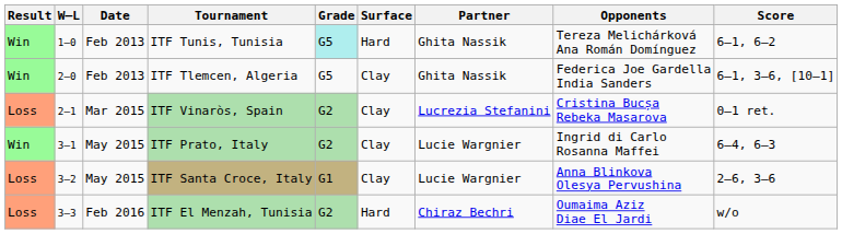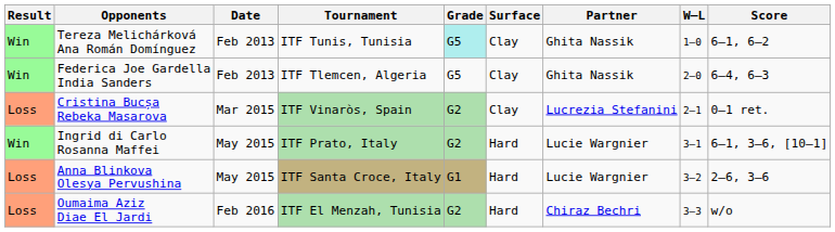columns swapped: W–L <-> Opponents
ITF Tunis, Tunisia | Surface: Hard -> Clay
ITF Tlemcen, Algeria | Score: 6–1, 3–6, [10–1] -> 6–4, 6–3
ITF Prato, Italy | Surface: Clay -> Hard
ITF Prato, Italy | Score: 6–4, 6–3 -> 6–1, 3–6, [10–1]
ITF Santa Croce, Italy | Surface: Clay -> Hard
